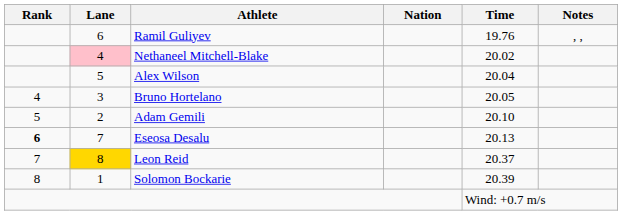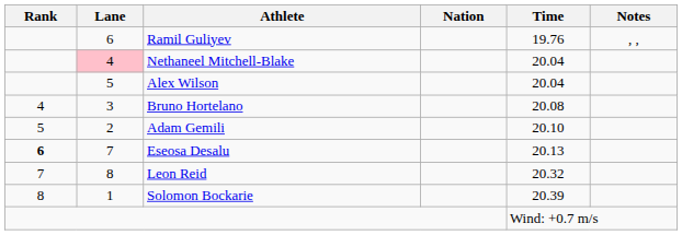Nethaneel Mitchell-Blake | Time: 20.02 -> 20.04
Bruno Hortelano | Time: 20.05 -> 20.08
Leon Reid | Lane: gold background -> no background
Leon Reid | Time: 20.37 -> 20.32
